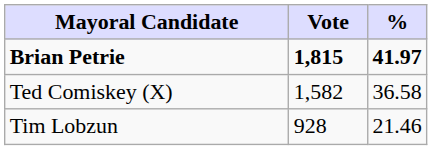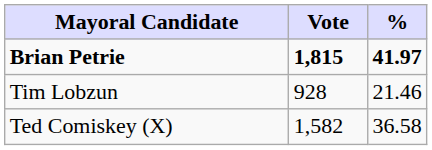rows swapped: Ted Comiskey (X) <-> Tim Lobzun
